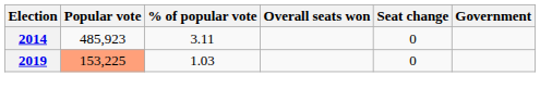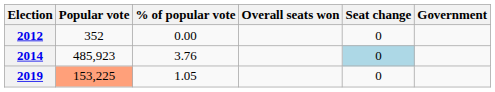+ row: 2012 | 352 | 0.00 | 0
2014 | % of popular vote: 3.11 -> 3.76
2014 | Seat change: no background -> lightblue background
2019 | % of popular vote: 1.03 -> 1.05
